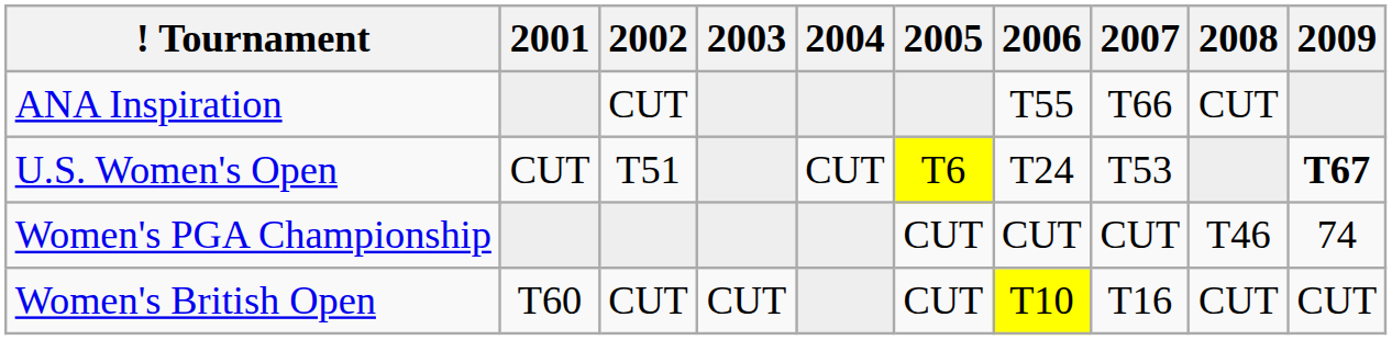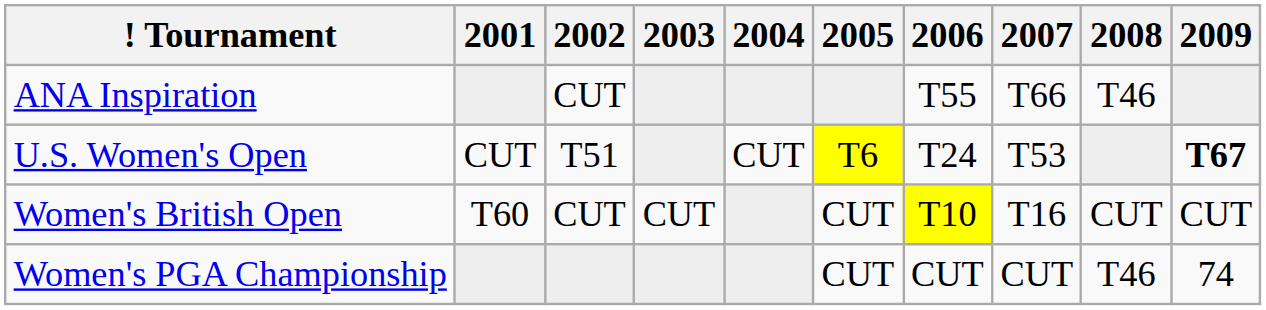ANA Inspiration | 2008: CUT -> T46
rows swapped: Women's PGA Championship <-> Women's British Open
